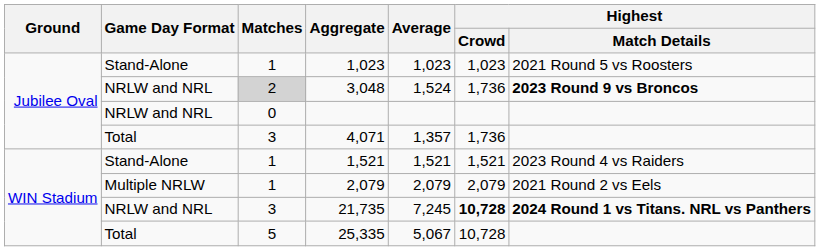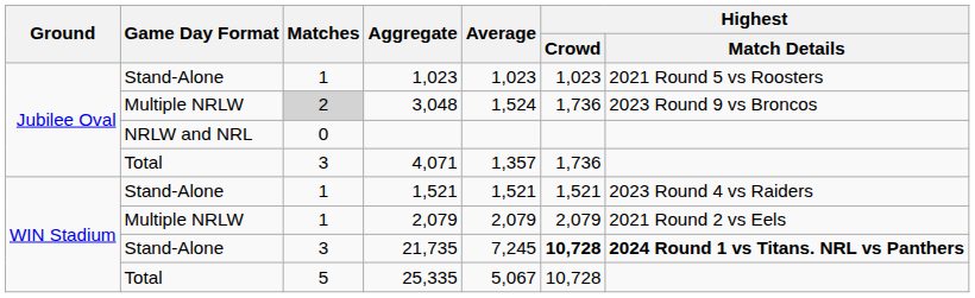3,048 | Game Day Format: NRLW and NRL -> Multiple NRLW
3,048 | Highest / Match Details: bold -> normal
21,735 | Game Day Format: NRLW and NRL -> Stand-Alone
